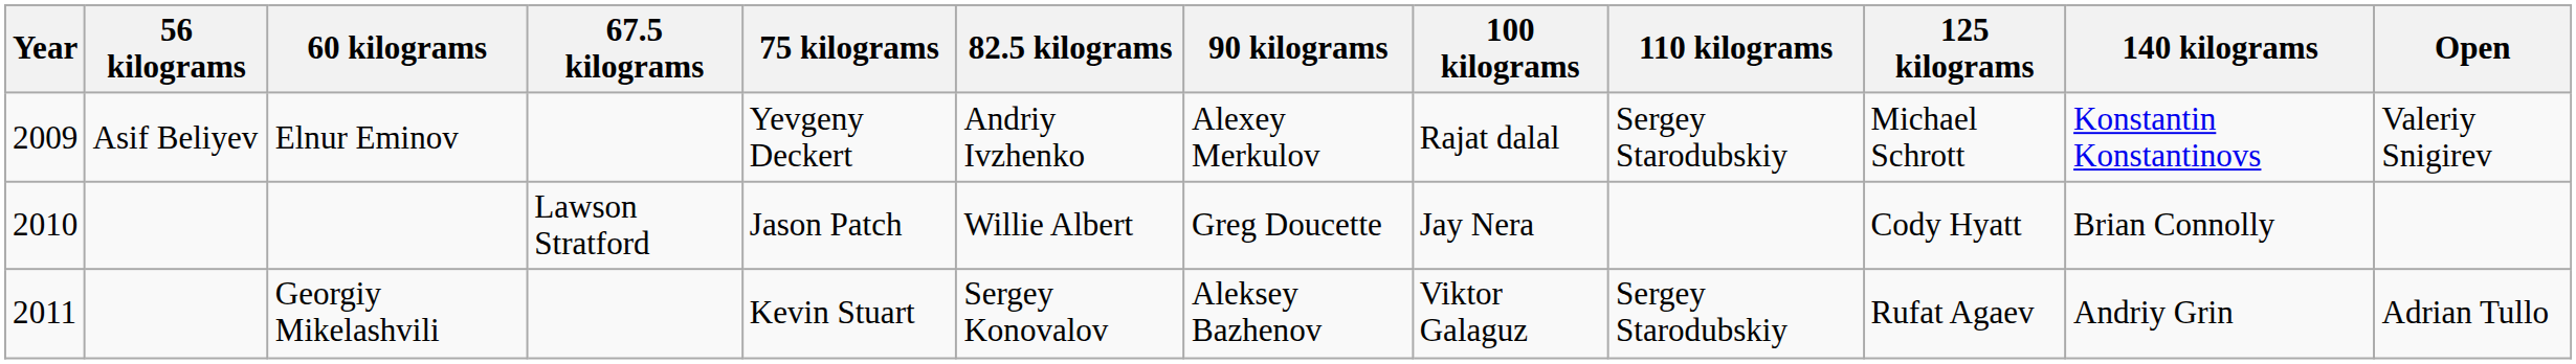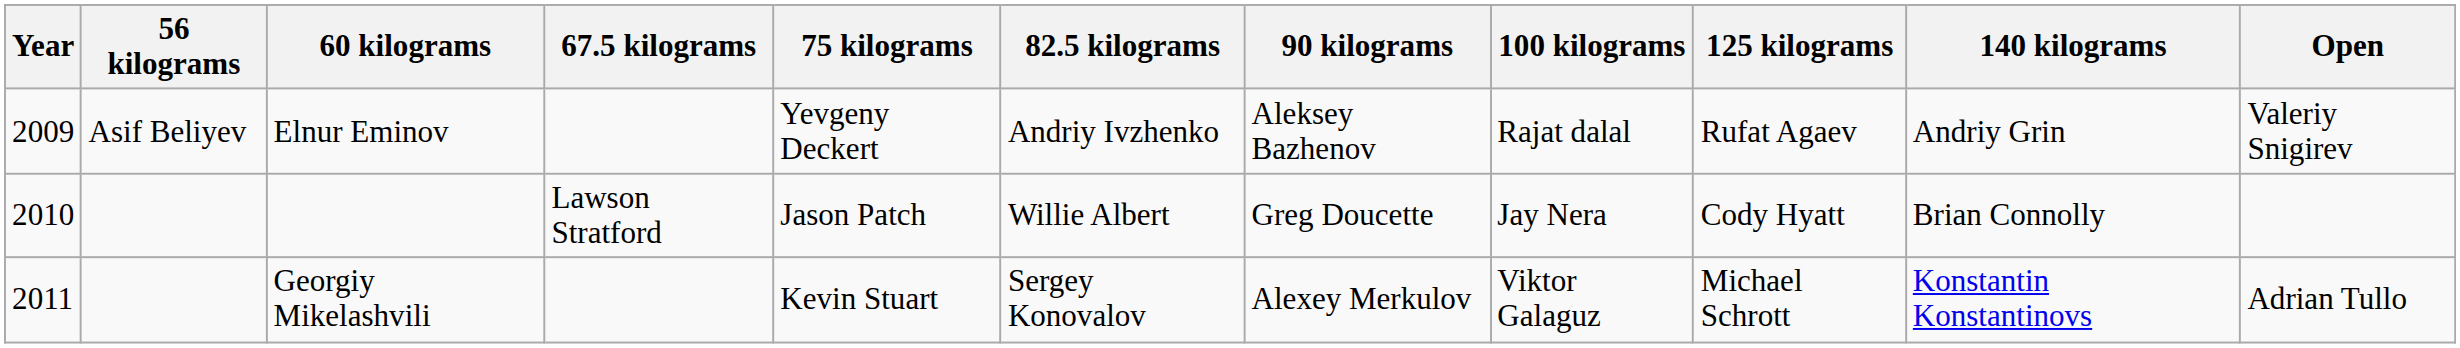- column: 110 kilograms | Sergey Starodubskiy | Sergey Starodubskiy
Elnur Eminov | 90 kilograms: Alexey Merkulov -> Aleksey Bazhenov
Elnur Eminov | 125 kilograms: Michael Schrott -> Rufat Agaev
Elnur Eminov | 140 kilograms: Konstantin Konstantinovs -> Andriy Grin
Georgiy Mikelashvili | 90 kilograms: Aleksey Bazhenov -> Alexey Merkulov
Georgiy Mikelashvili | 125 kilograms: Rufat Agaev -> Michael Schrott
Georgiy Mikelashvili | 140 kilograms: Andriy Grin -> Konstantin Konstantinovs
